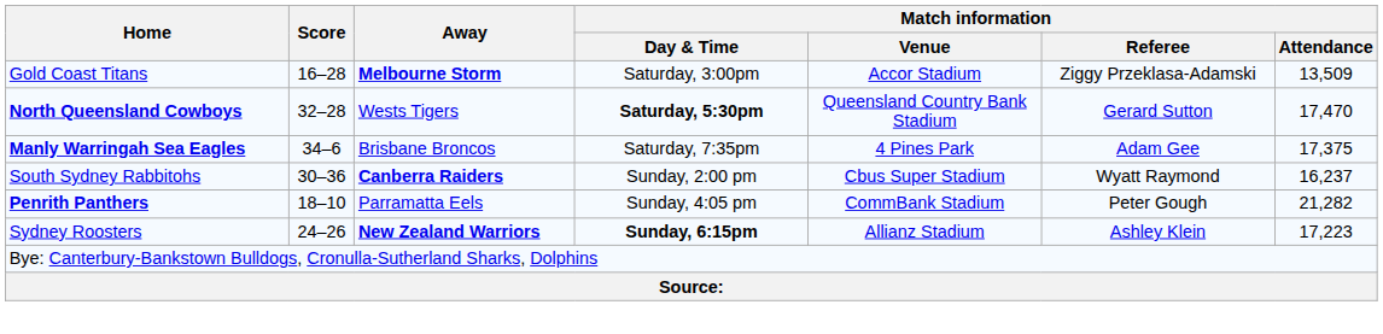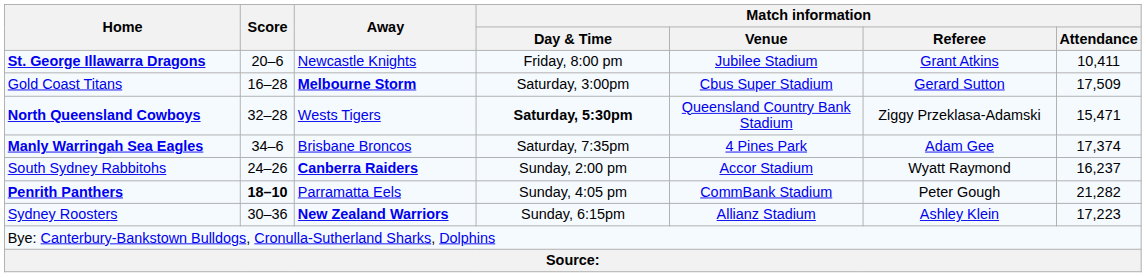+ row: St. George Illawarra Dragons | 20–6 | Newcastle Knights | Friday, 8:00 pm | Jubilee Stadium | Grant Atkins | 10,411
Gold Coast Titans | Match information / Venue: Accor Stadium -> Cbus Super Stadium
Gold Coast Titans | Match information / Referee: Ziggy Przeklasa-Adamski -> Gerard Sutton
Gold Coast Titans | Match information / Attendance: 13,509 -> 17,509
North Queensland Cowboys | Match information / Referee: Gerard Sutton -> Ziggy Przeklasa-Adamski
North Queensland Cowboys | Match information / Attendance: 17,470 -> 15,471
Manly Warringah Sea Eagles | Match information / Attendance: 17,375 -> 17,374
South Sydney Rabbitohs | Score: 30–36 -> 24–26
South Sydney Rabbitohs | Match information / Venue: Cbus Super Stadium -> Accor Stadium
Penrith Panthers | Score: normal -> bold
Sydney Roosters | Score: 24–26 -> 30–36
Sydney Roosters | Match information / Day & Time: bold -> normal
